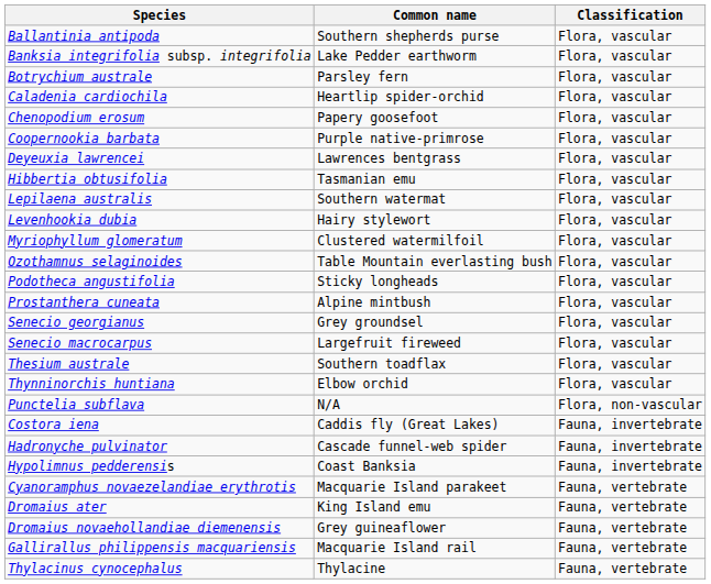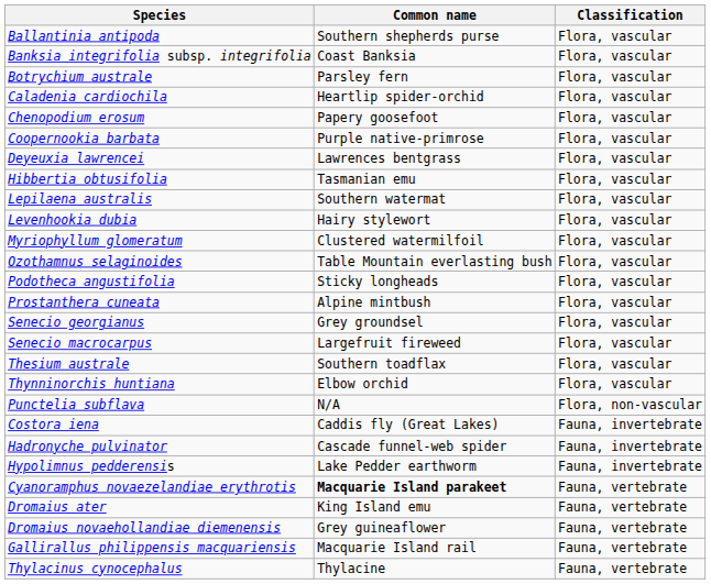Banksia integrifolia subsp. integrifolia | Common name: Lake Pedder earthworm -> Coast Banksia
Hypolimnus pedderensis | Common name: Coast Banksia -> Lake Pedder earthworm
Cyanoramphus novaezelandiae erythrotis | Common name: normal -> bold
